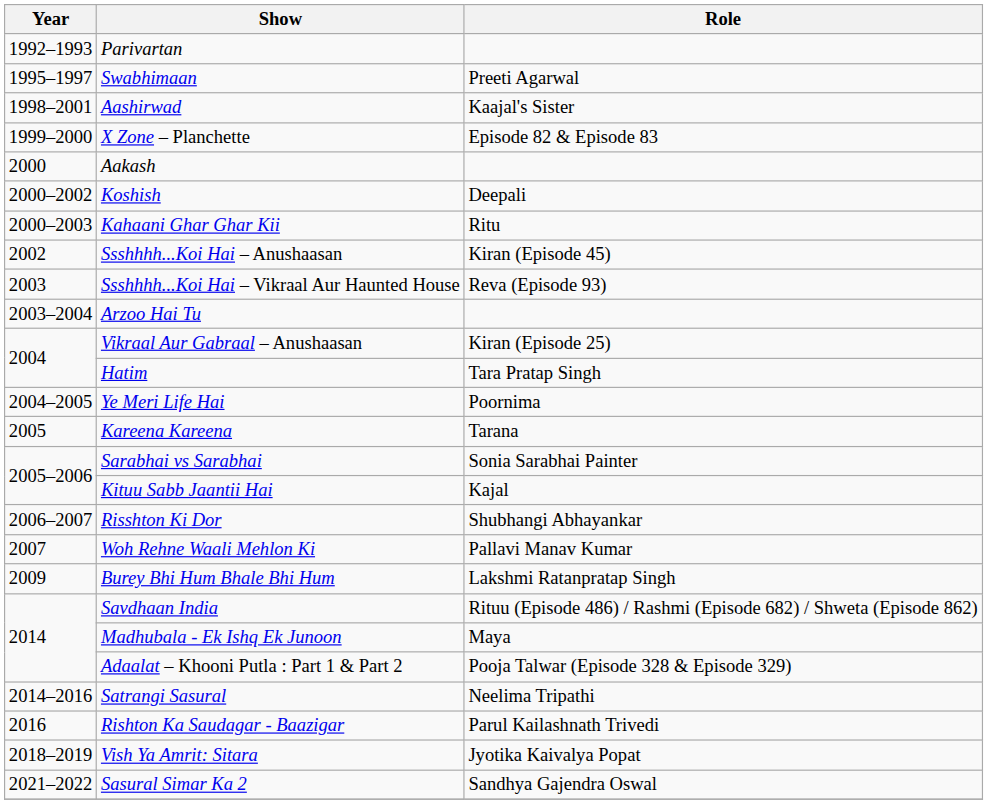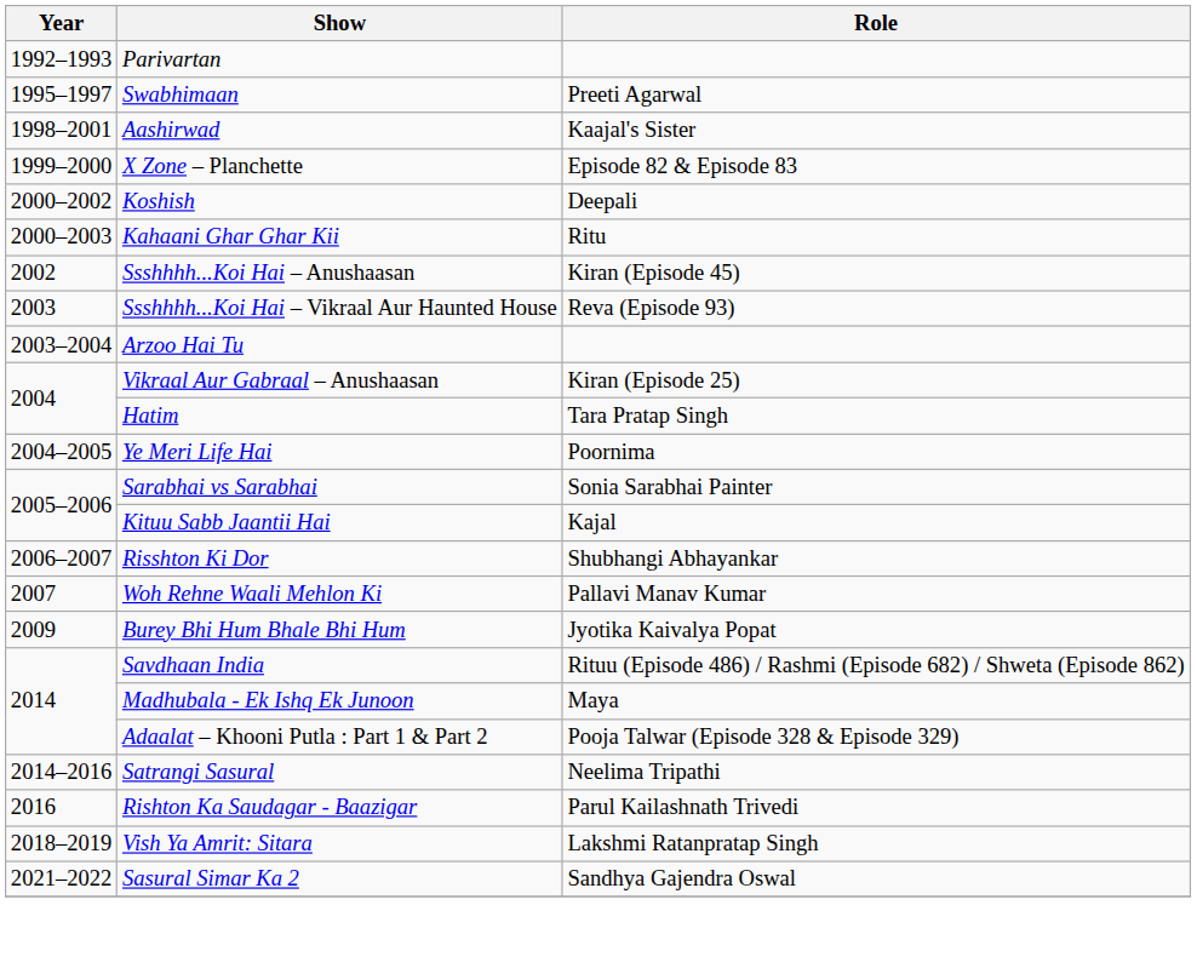- row: 2000 | Aakash
- row: 2005 | Kareena Kareena | Tarana
Burey Bhi Hum Bhale Bhi Hum | Role: Lakshmi Ratanpratap Singh -> Jyotika Kaivalya Popat
Vish Ya Amrit: Sitara | Role: Jyotika Kaivalya Popat -> Lakshmi Ratanpratap Singh
